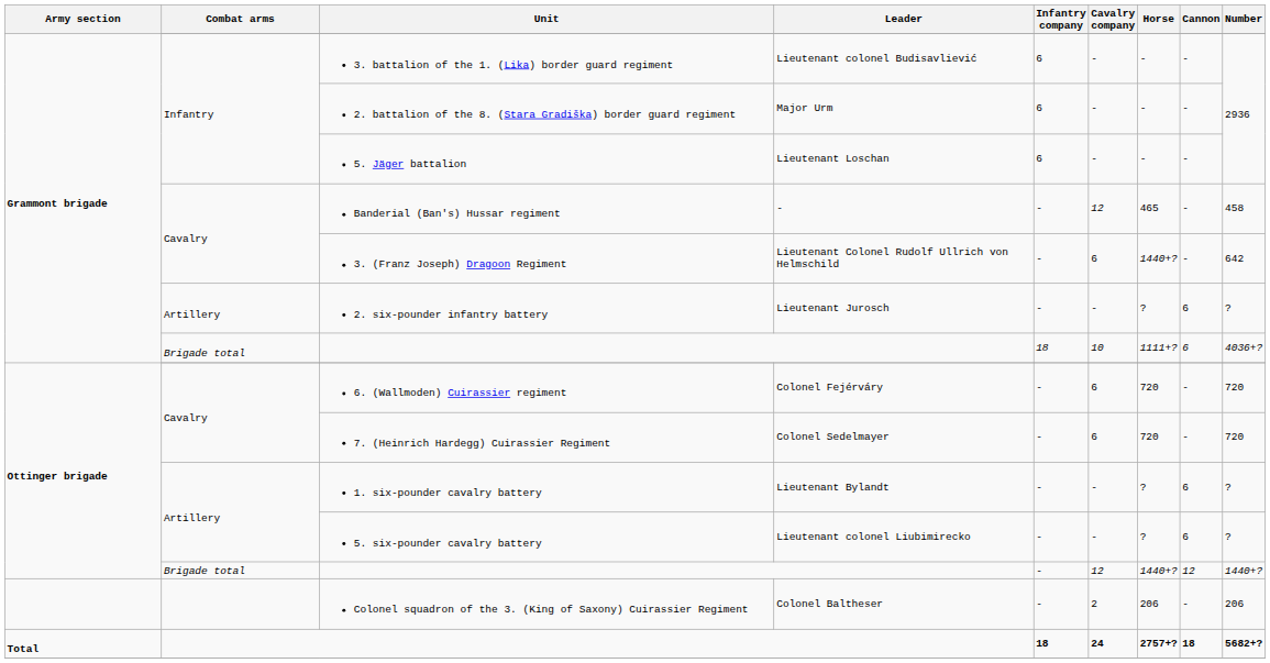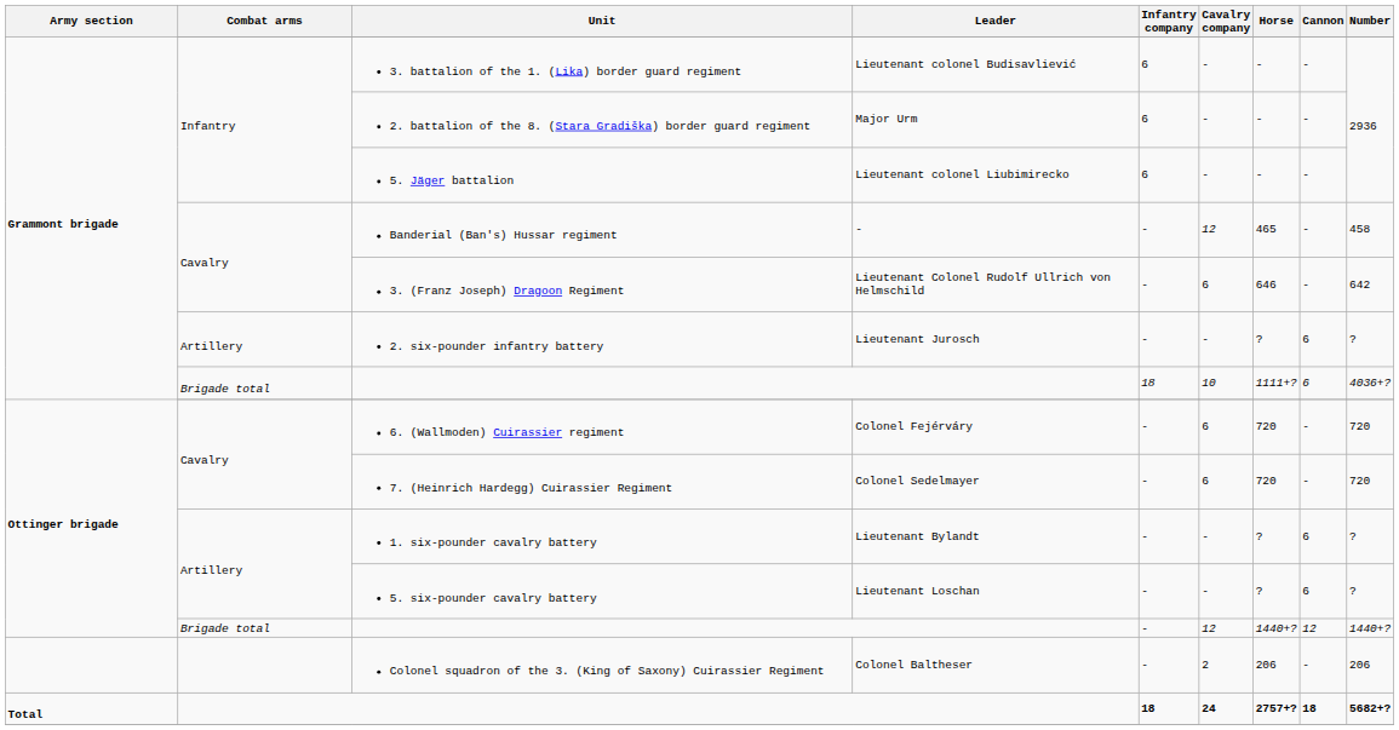5. Jäger battalion | Leader: Lieutenant Loschan -> Lieutenant colonel Liubimirecko
3. (Franz Joseph) Dragoon Regiment | Horse: 1440+? -> 646
5. six-pounder cavalry battery | Leader: Lieutenant colonel Liubimirecko -> Lieutenant Loschan
